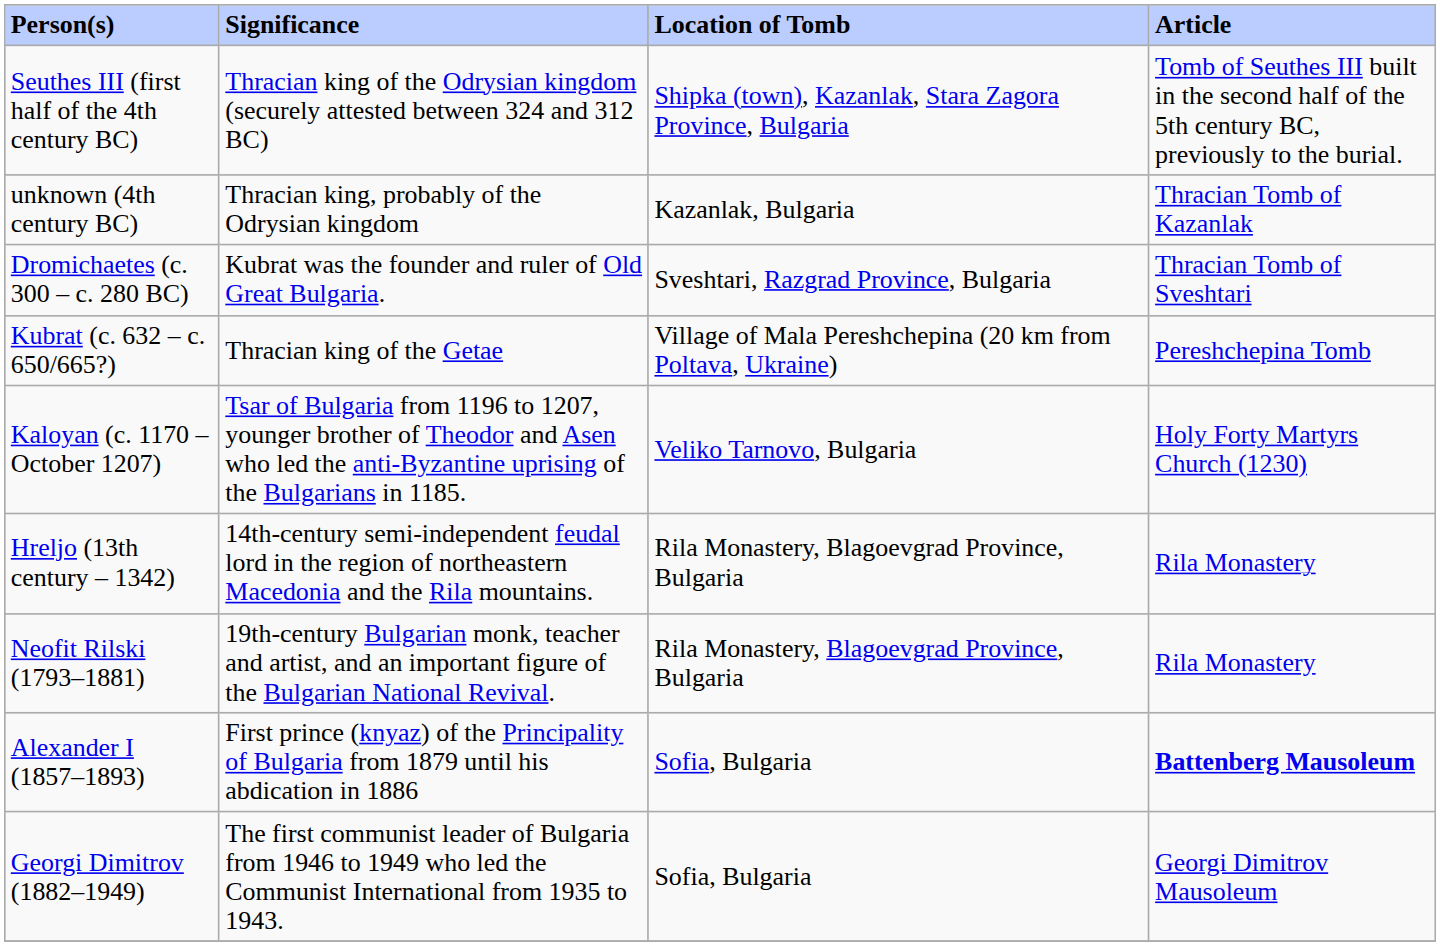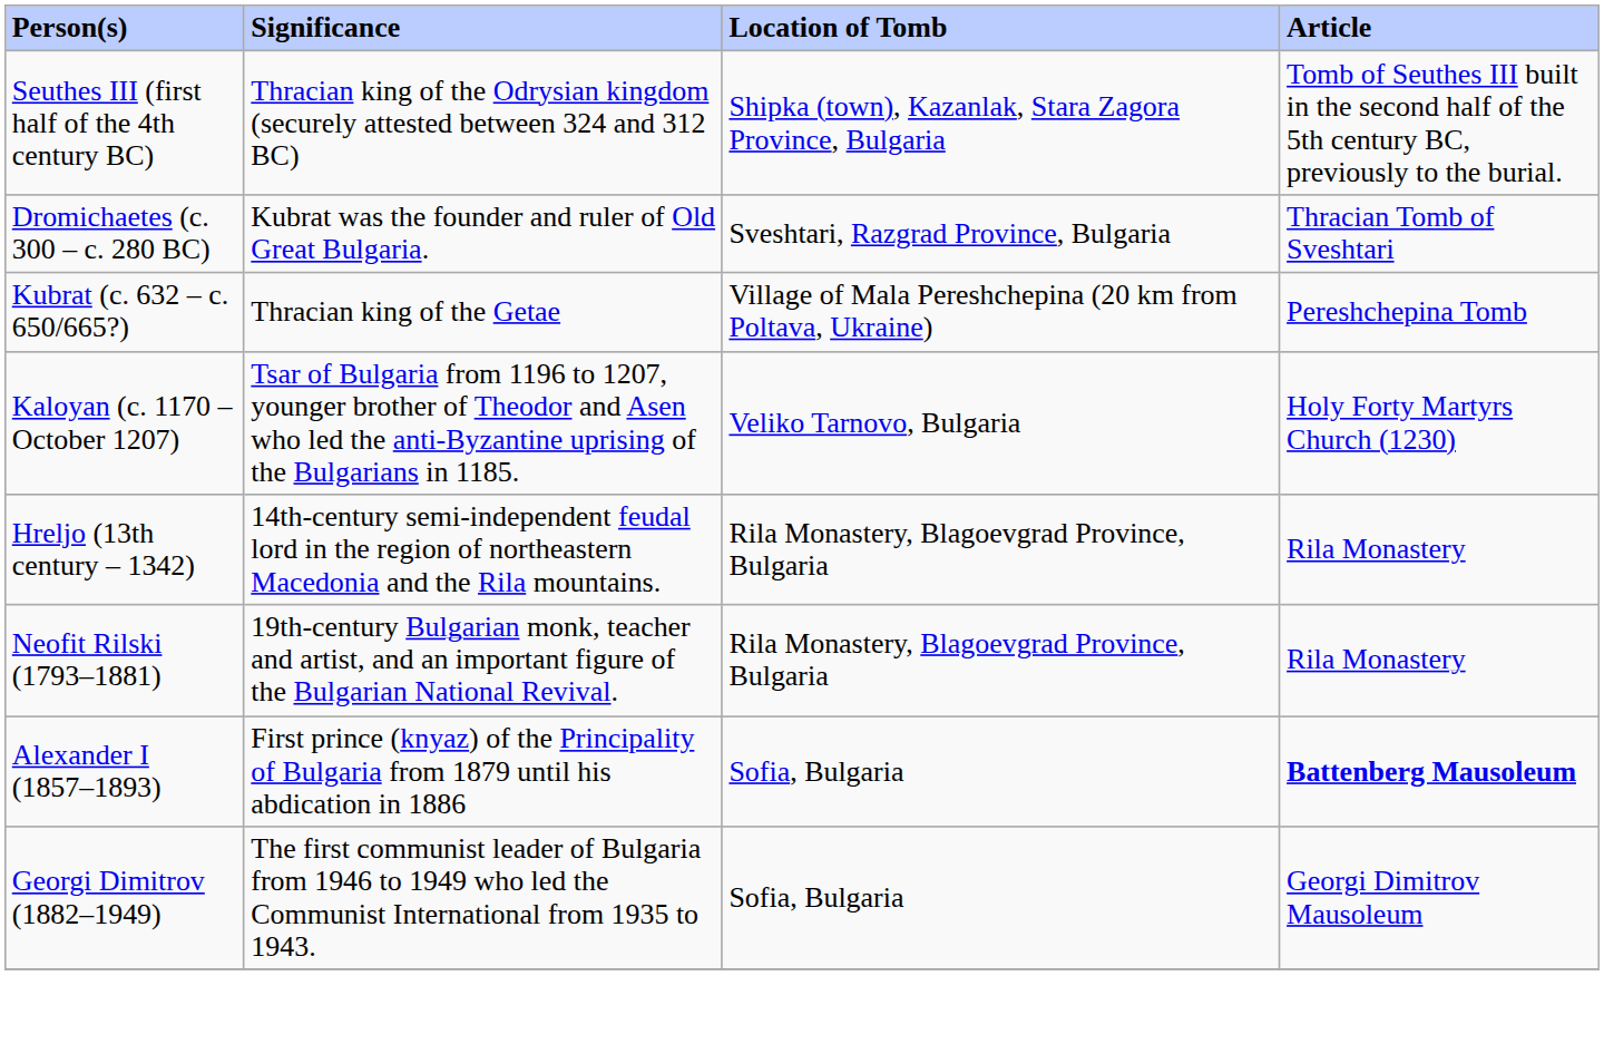- row: unknown (4th century BC) | Thracian king, probably of the Odrysian kingdom | Kazanlak, Bulgaria | Thracian Tomb of Kazanlak
